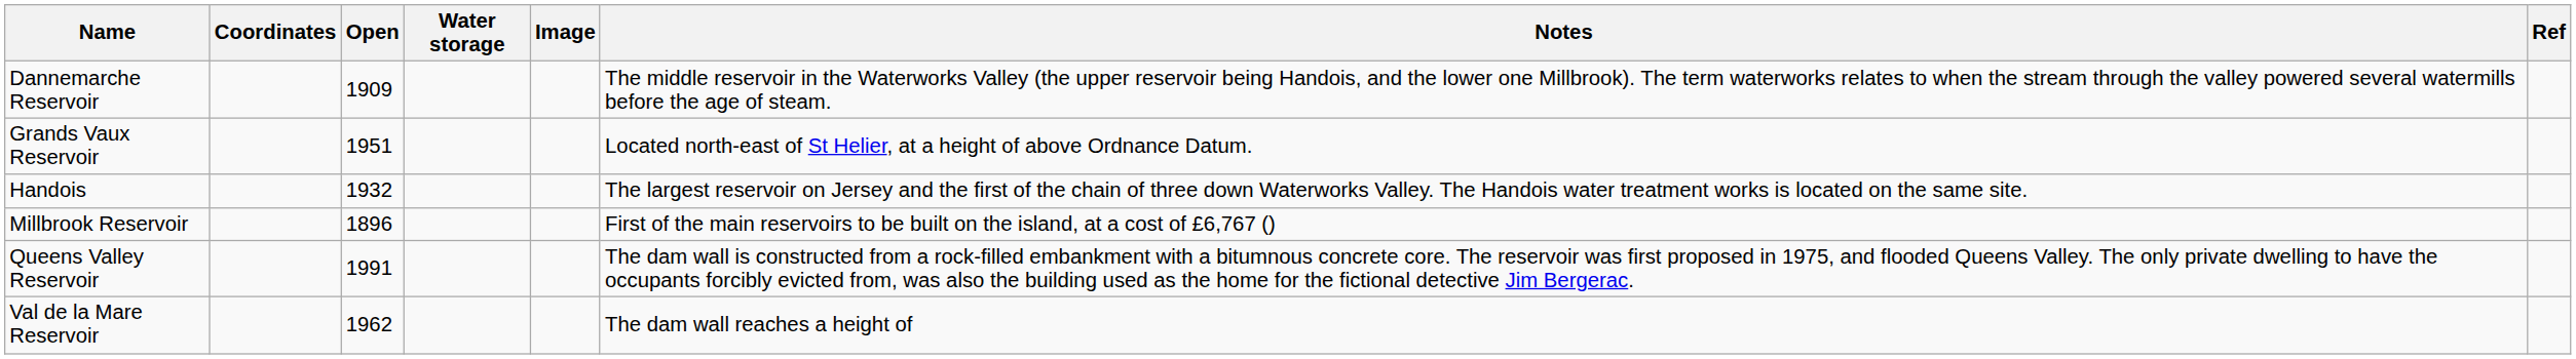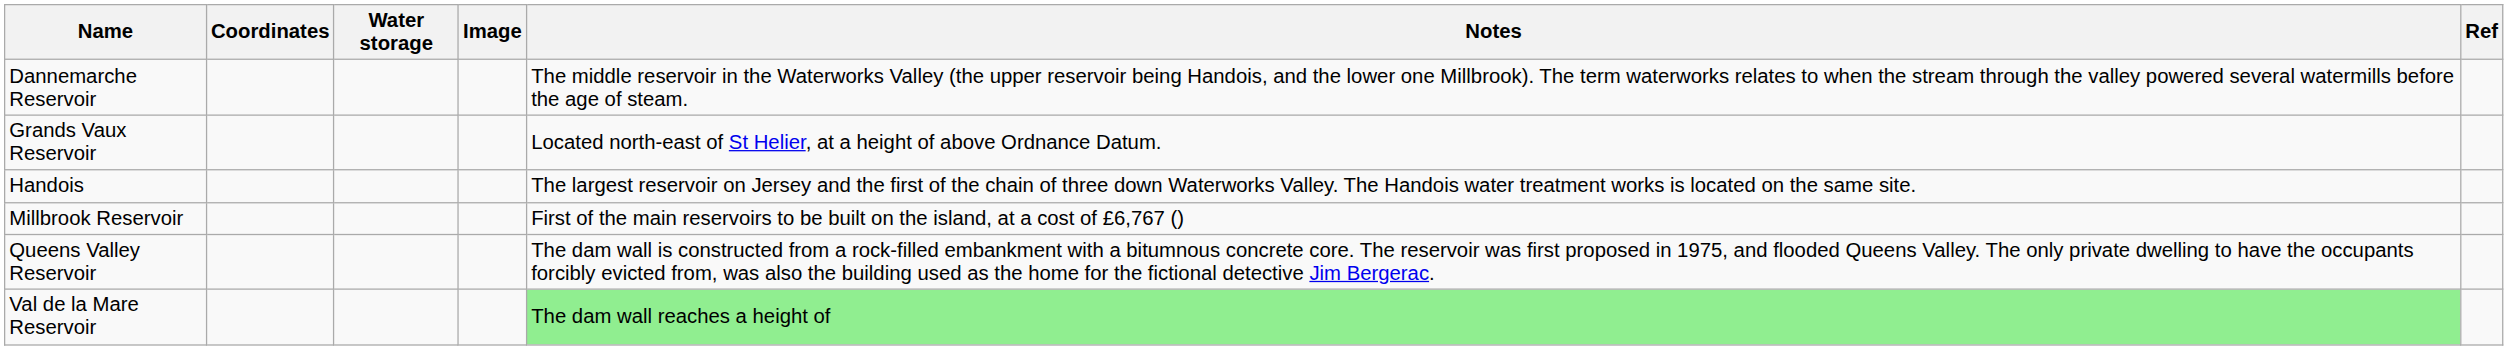- column: Open | 1909 | 1951 | 1932 | 1896 | 1991 | 1962
Val de la Mare Reservoir | Notes: no background -> lightgreen background
